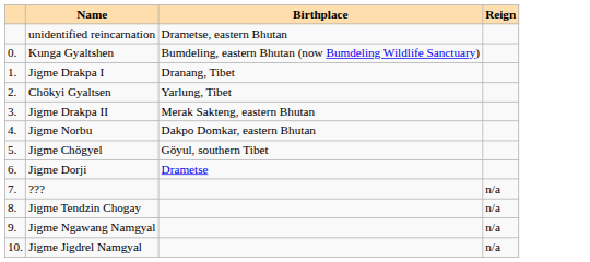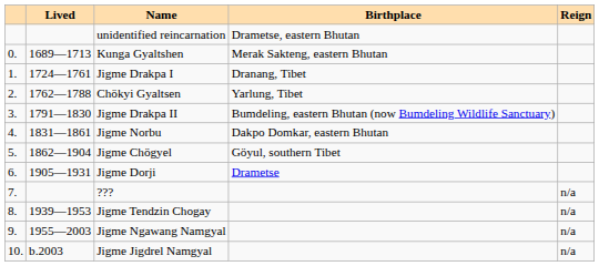+ column: Lived | 1689—1713 | 1724—1761 | 1762—1788 | 1791—1830 | 1831—1861 | 1862—1904 | 1905—1931 | 1939—1953 | 1955—2003 | b.2003
Kunga Gyaltshen | Birthplace: Bumdeling, eastern Bhutan (now Bumdeling Wildlife Sanctuary) -> Merak Sakteng, eastern Bhutan
Jigme Drakpa II | Birthplace: Merak Sakteng, eastern Bhutan -> Bumdeling, eastern Bhutan (now Bumdeling Wildlife Sanctuary)
